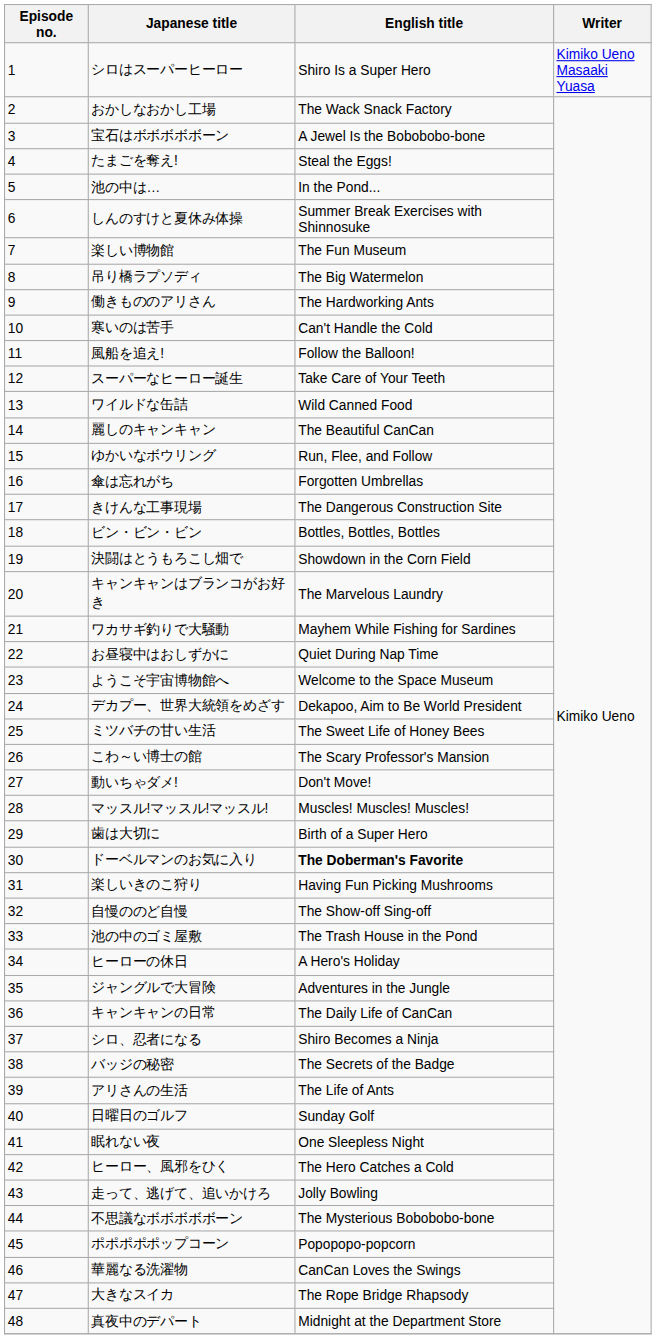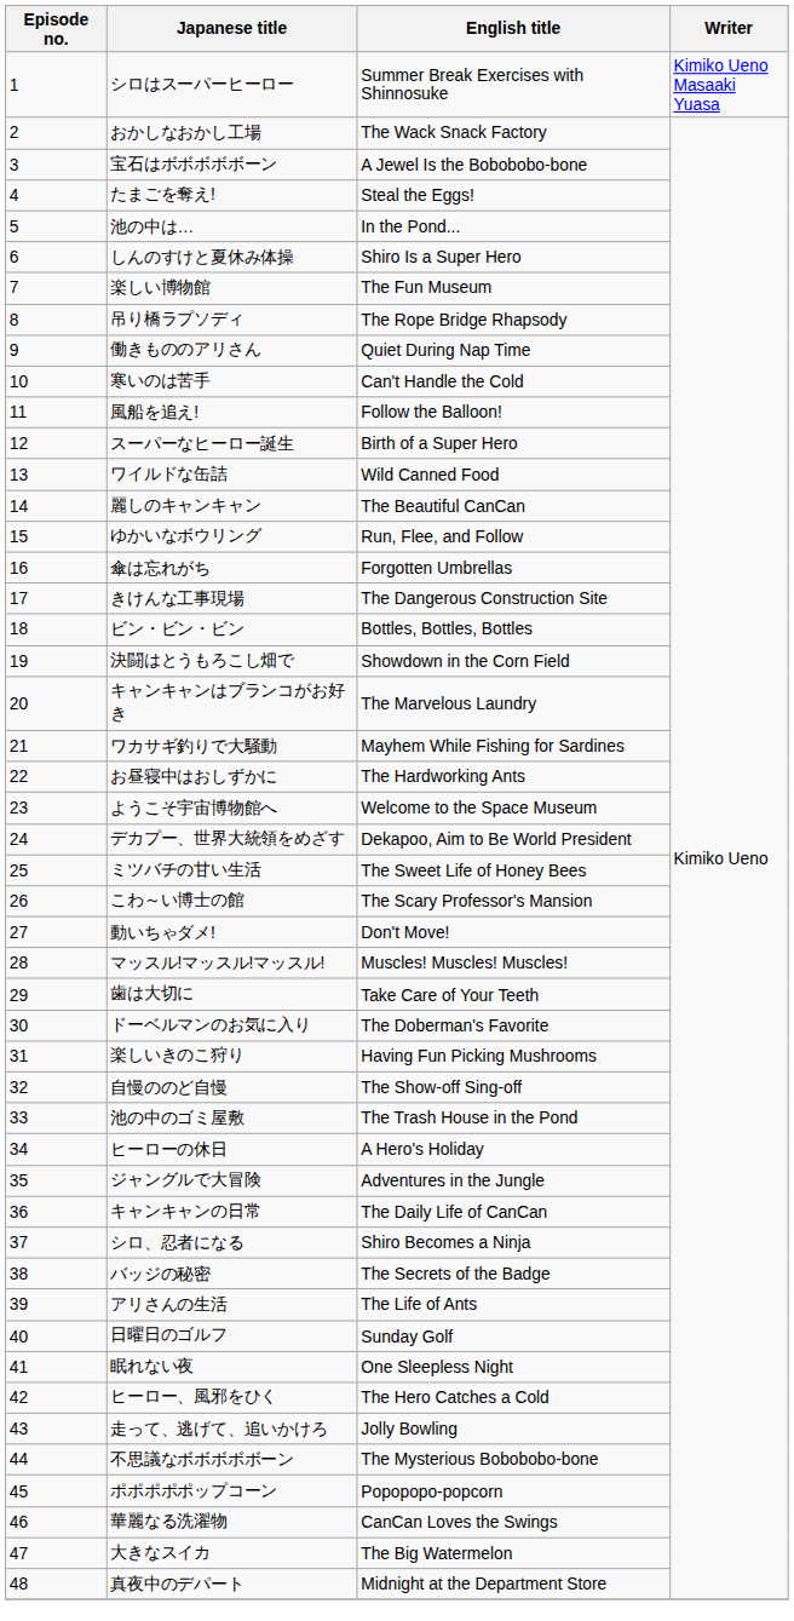シロはスーパーヒーロー | English title: Shiro Is a Super Hero -> Summer Break Exercises with Shinnosuke
しんのすけと夏休み体操 | English title: Summer Break Exercises with Shinnosuke -> Shiro Is a Super Hero
吊り橋ラプソディ | English title: The Big Watermelon -> The Rope Bridge Rhapsody
働きもののアリさん | English title: The Hardworking Ants -> Quiet During Nap Time
スーパーなヒーロー誕生 | English title: Take Care of Your Teeth -> Birth of a Super Hero
お昼寝中はおしずかに | English title: Quiet During Nap Time -> The Hardworking Ants
歯は大切に | English title: Birth of a Super Hero -> Take Care of Your Teeth
ドーベルマンのお気に入り | English title: bold -> normal
大きなスイカ | English title: The Rope Bridge Rhapsody -> The Big Watermelon
